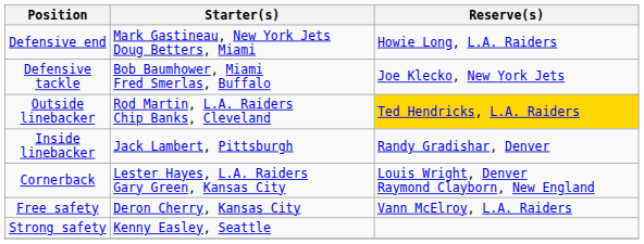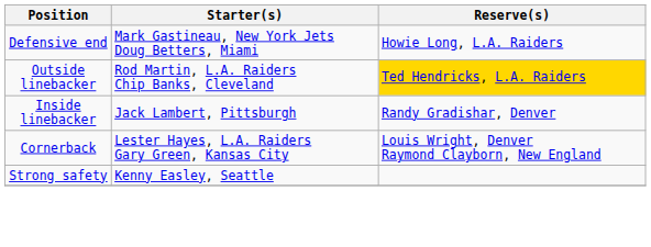- row: Defensive tackle | Bob Baumhower, Miami Fred Smerlas, Buffalo | Joe Klecko, New York Jets
- row: Free safety | Deron Cherry, Kansas City | Vann McElroy, L.A. Raiders
